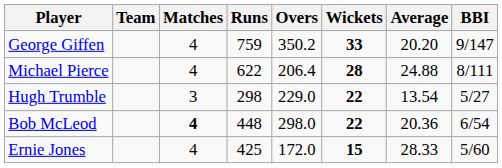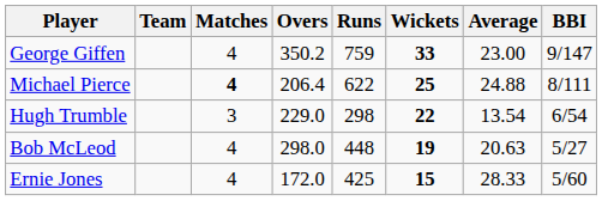columns swapped: Overs <-> Runs
George Giffen | Average: 20.20 -> 23.00
Michael Pierce | Matches: normal -> bold
Michael Pierce | Wickets: 28 -> 25
Hugh Trumble | BBI: 5/27 -> 6/54
Bob McLeod | Matches: bold -> normal
Bob McLeod | Wickets: 22 -> 19
Bob McLeod | Average: 20.36 -> 20.63
Bob McLeod | BBI: 6/54 -> 5/27
